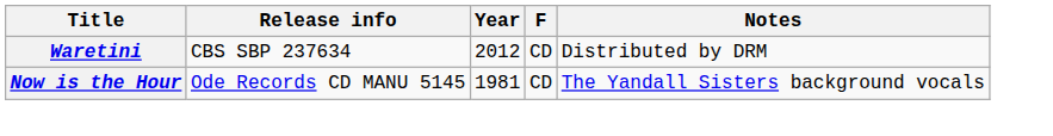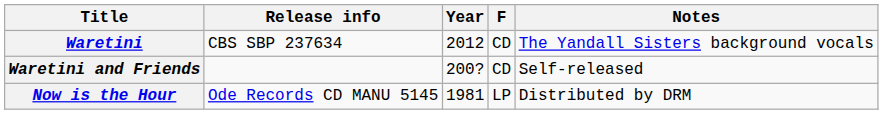Waretini | Notes: Distributed by DRM -> The Yandall Sisters background vocals
+ row: Waretini and Friends | 200? | CD | Self-released
Now is the Hour | F: CD -> LP
Now is the Hour | Notes: The Yandall Sisters background vocals -> Distributed by DRM
